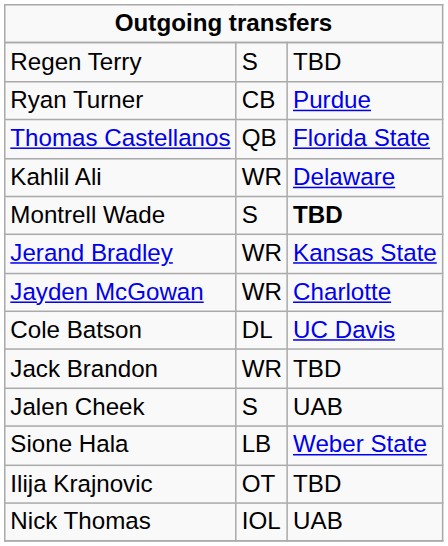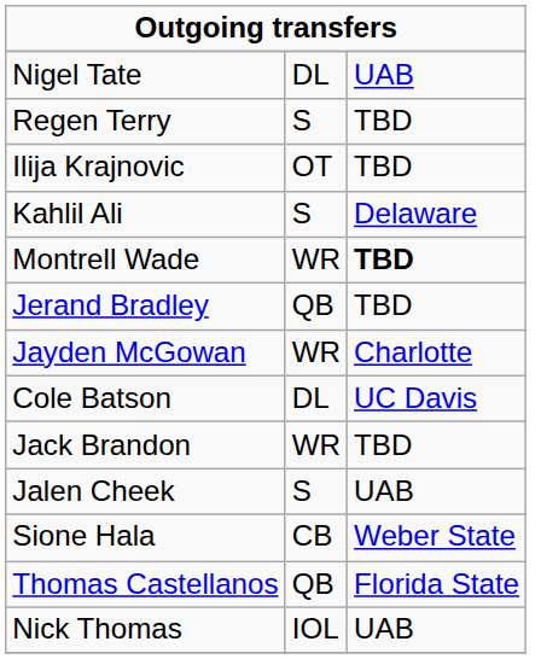+ row: Nigel Tate | DL | UAB
- row: Ryan Turner | CB | Purdue
rows swapped: Ilija Krajnovic <-> Thomas Castellanos
Kahlil Ali | column 2: WR -> S
Montrell Wade | column 2: S -> WR
Jerand Bradley | column 2: WR -> QB
Jerand Bradley | column 3: Kansas State -> TBD
Sione Hala | column 2: LB -> CB
